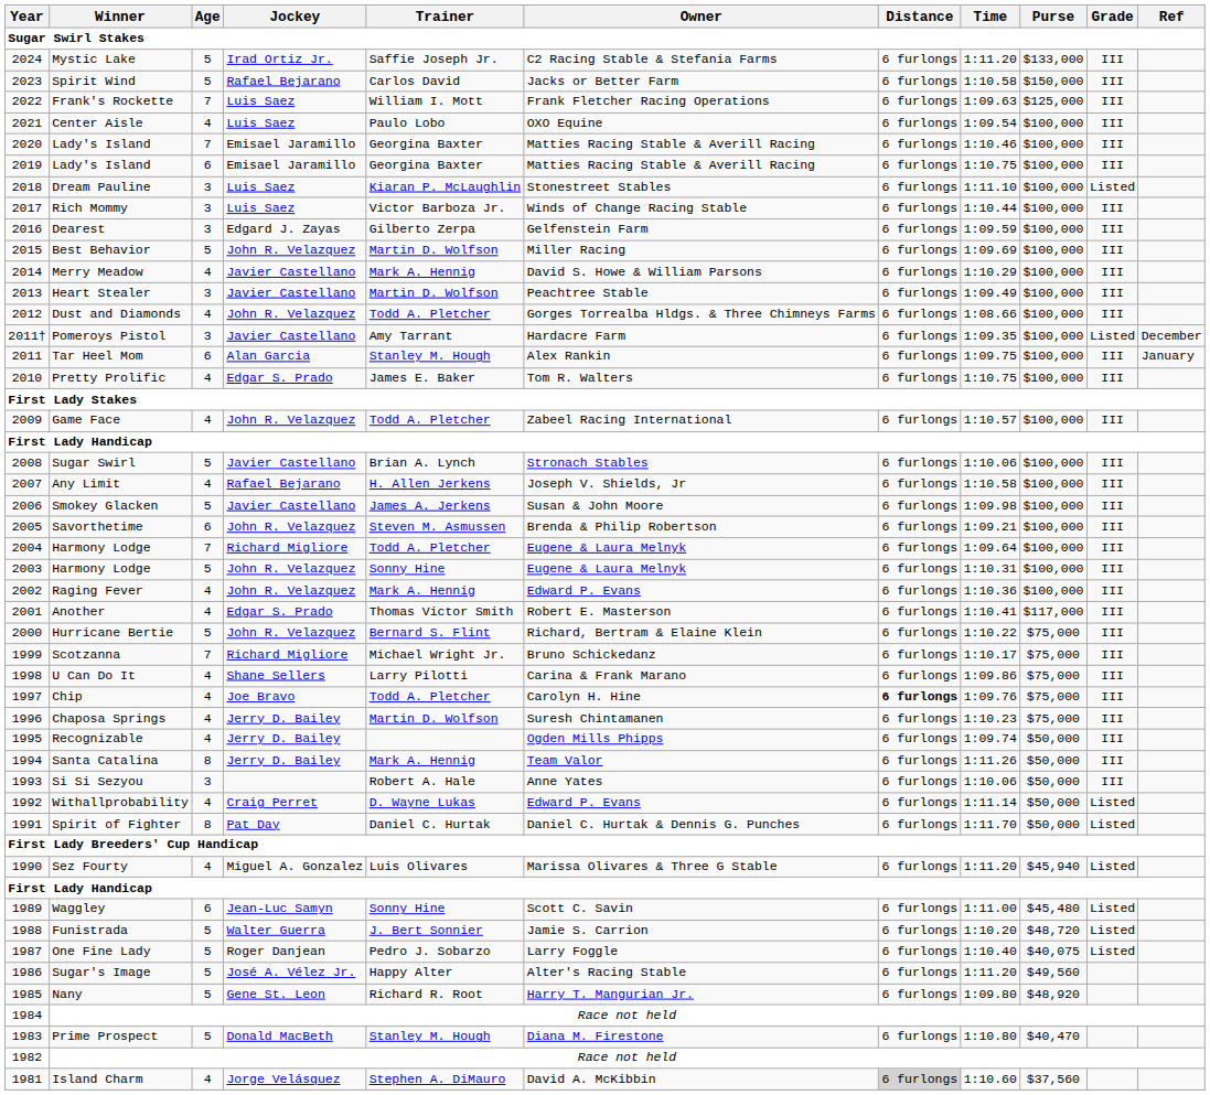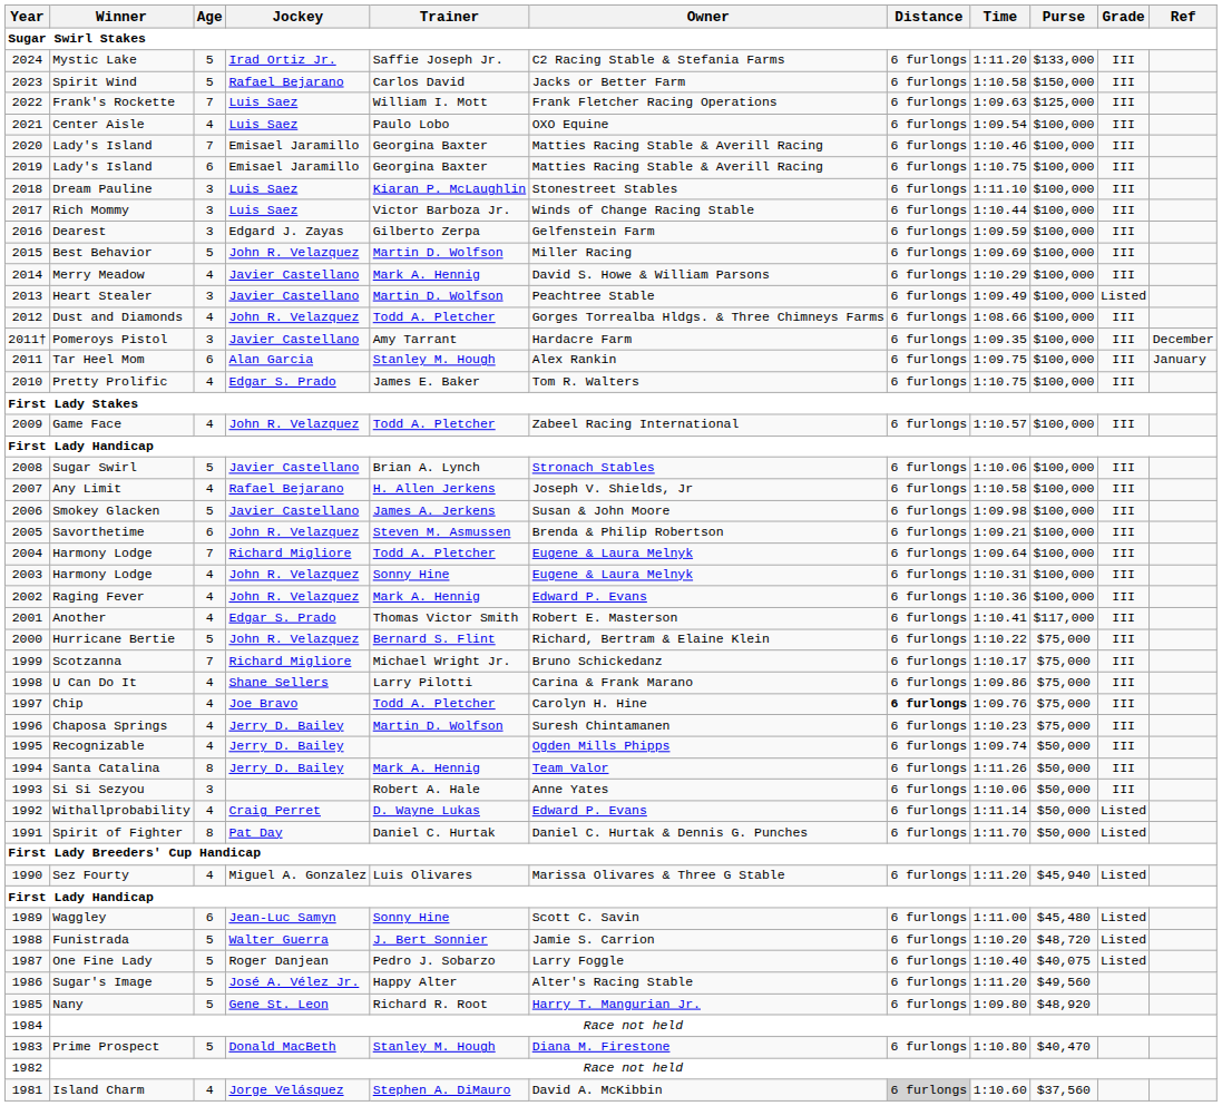Dream Pauline | Grade: Listed -> III
Heart Stealer | Grade: III -> Listed
Pomeroys Pistol | Grade: Listed -> III
2003 / Harmony Lodge | Age: 5 -> 4
